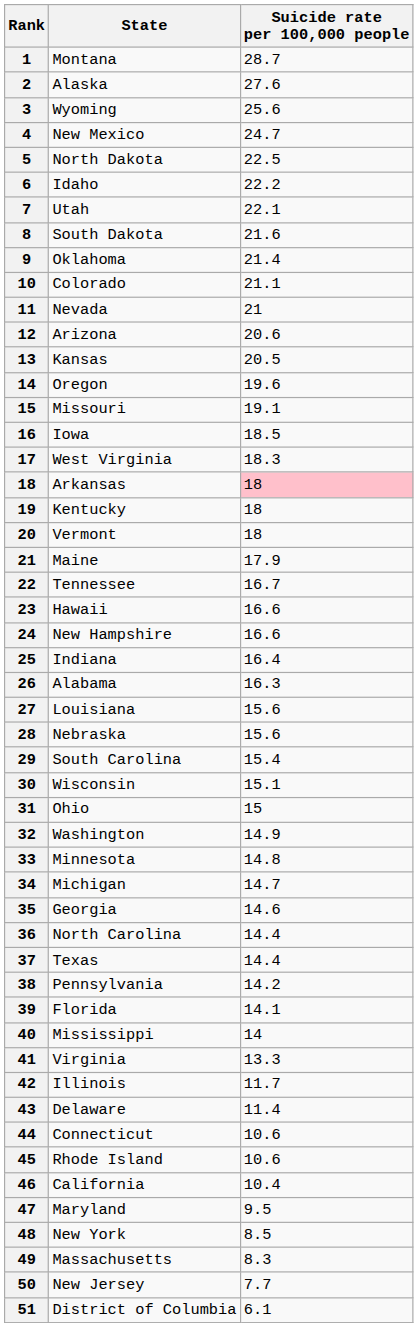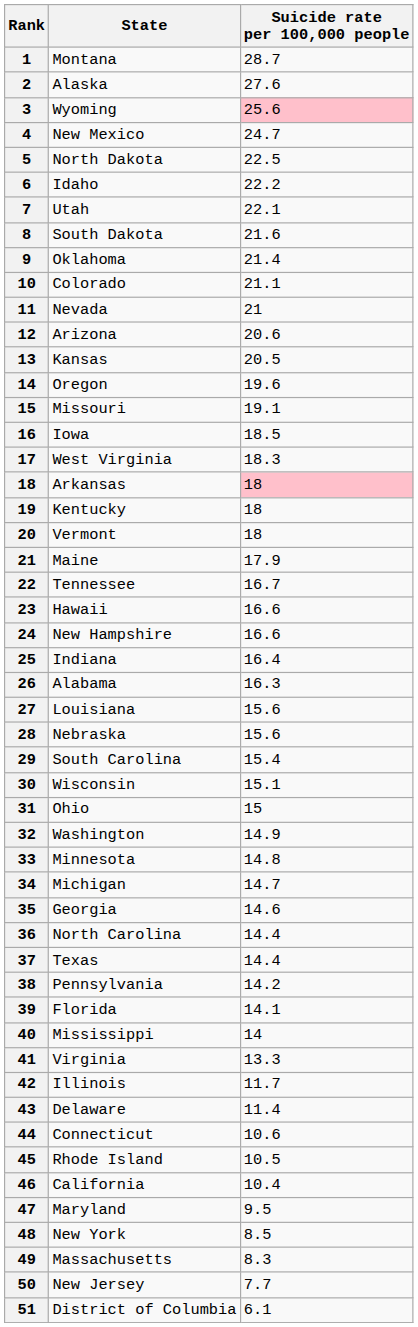Wyoming | Suicide rate per 100,000 people: no background -> pink background
Rhode Island | Suicide rate per 100,000 people: 10.6 -> 10.5
